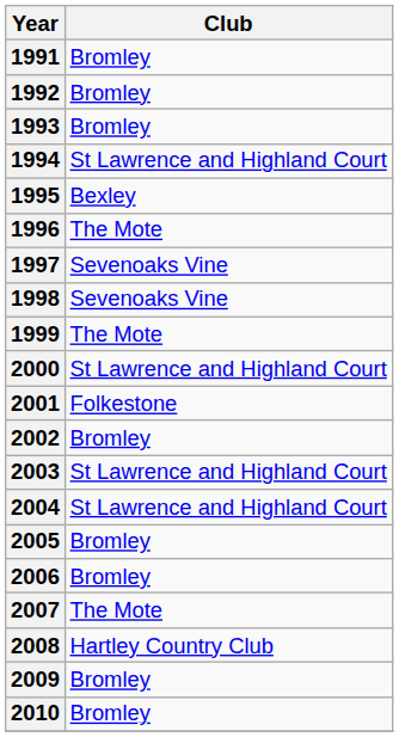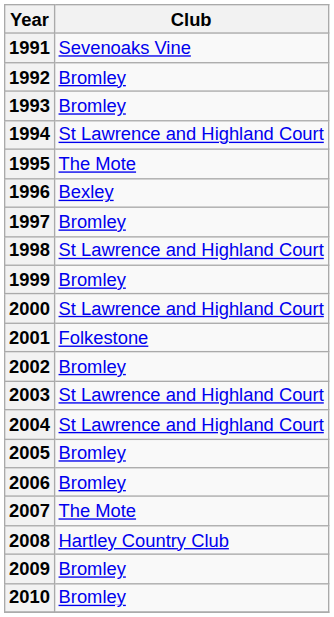1991 | Club: Bromley -> Sevenoaks Vine
1995 | Club: Bexley -> The Mote
1996 | Club: The Mote -> Bexley
1997 | Club: Sevenoaks Vine -> Bromley
1998 | Club: Sevenoaks Vine -> St Lawrence and Highland Court
1999 | Club: The Mote -> Bromley
